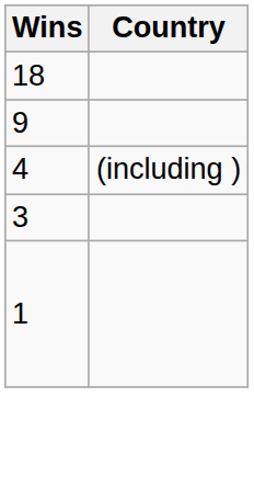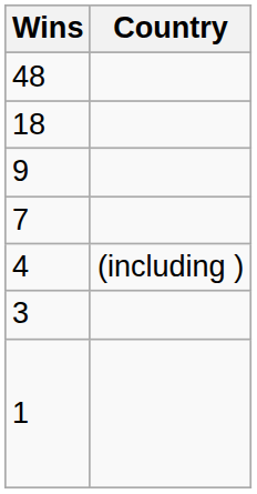+ row: 48
+ row: 7
